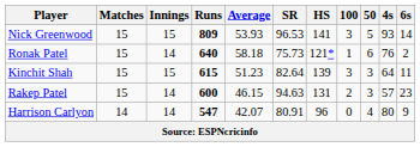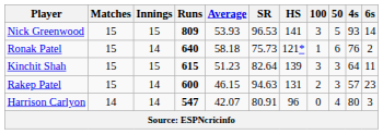Harrison Carlyon | 6s: 9 -> 3
